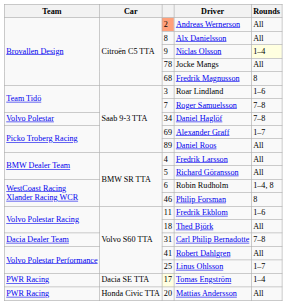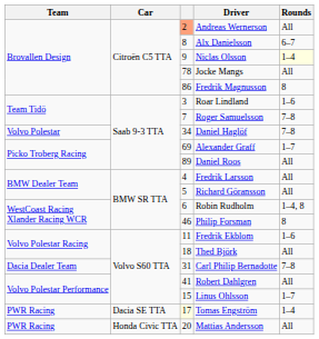Alx Danielsson | Rounds: All -> 6–7
Fredrik Magnusson | column 3: 68 -> 86
Linus Ohlsson | column 3: 25 -> 15
